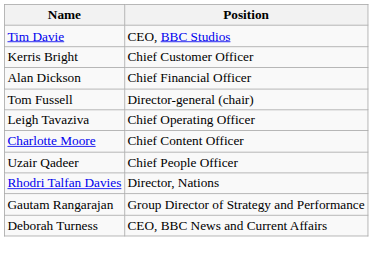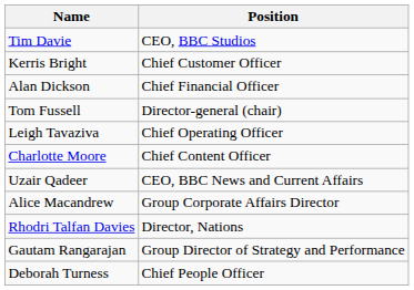Uzair Qadeer | Position: Chief People Officer -> CEO, BBC News and Current Affairs
+ row: Alice Macandrew | Group Corporate Affairs Director
Deborah Turness | Position: CEO, BBC News and Current Affairs -> Chief People Officer
